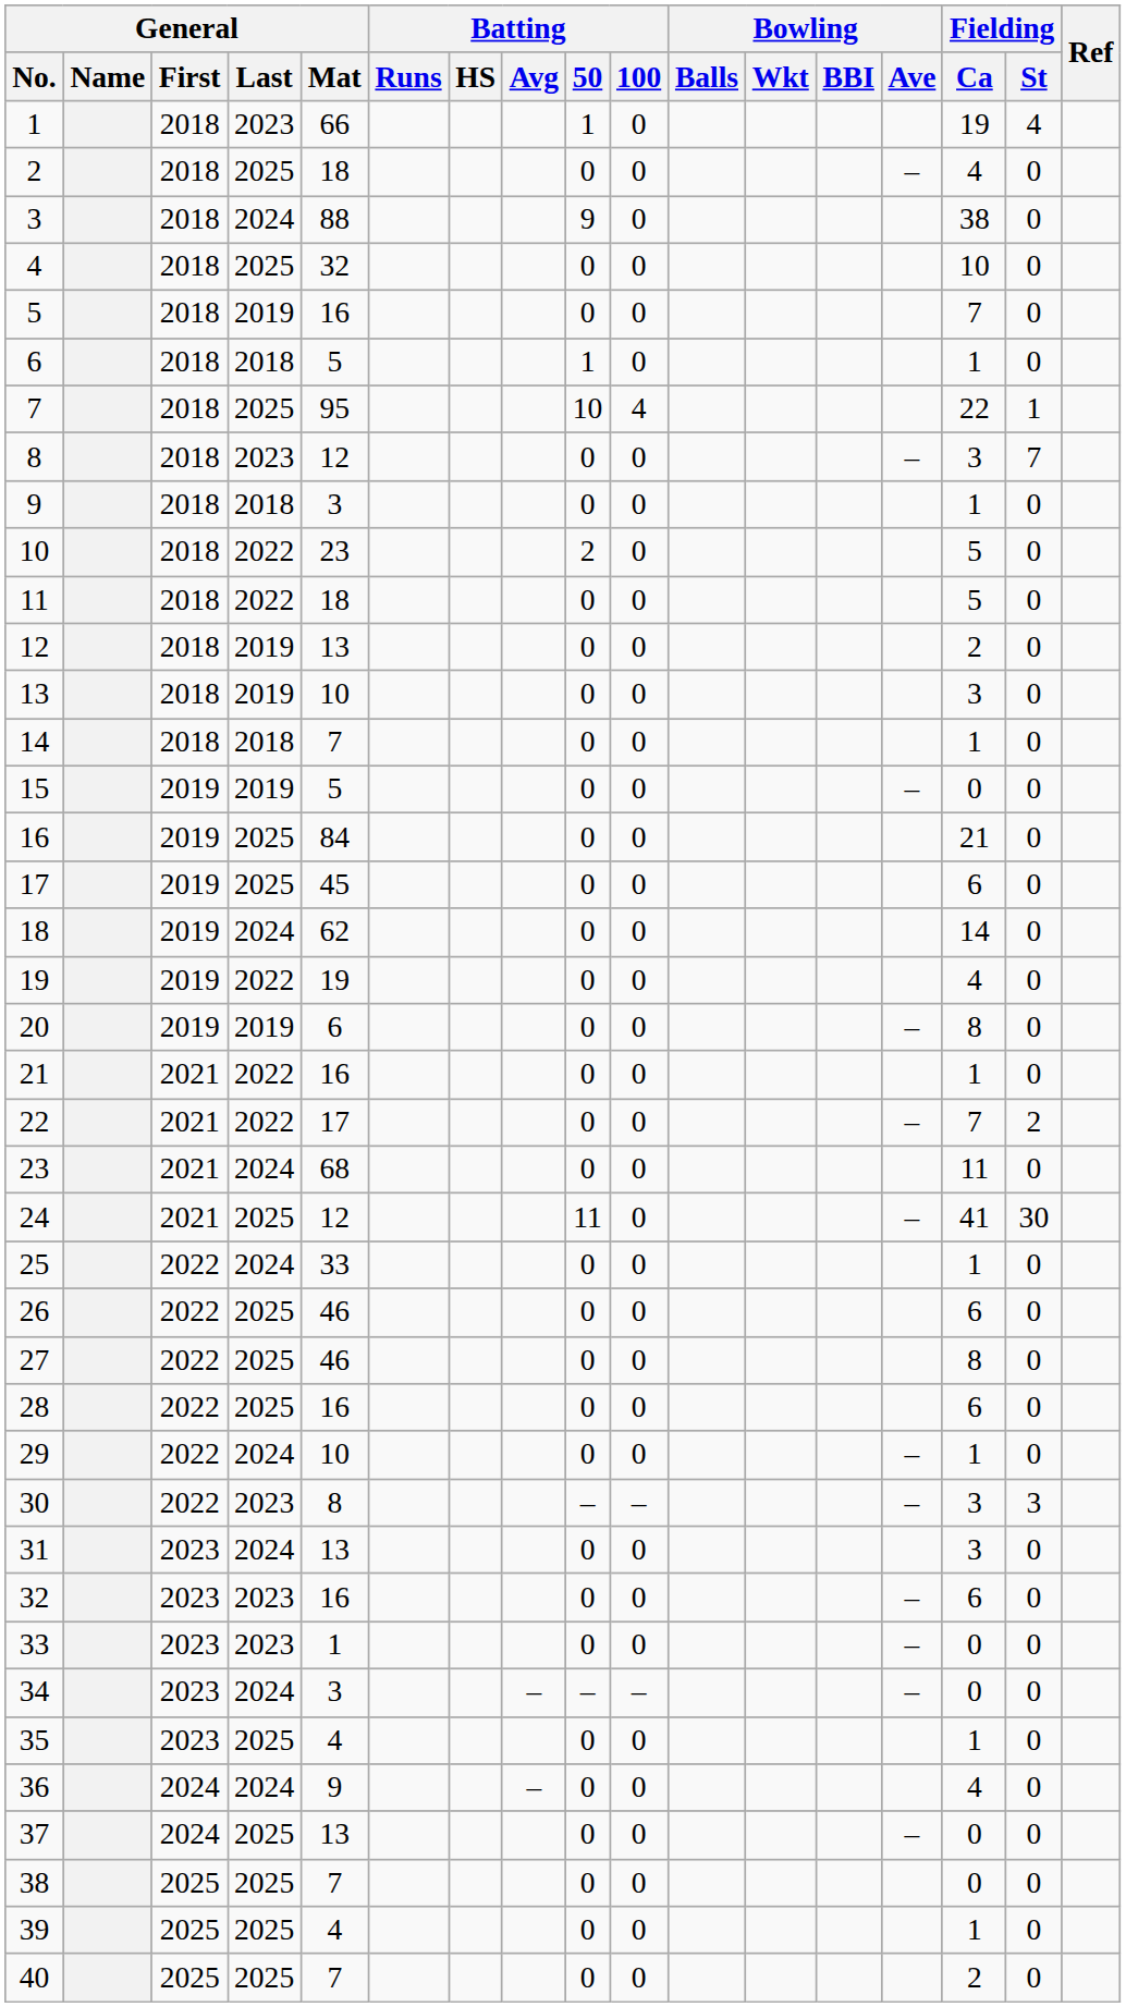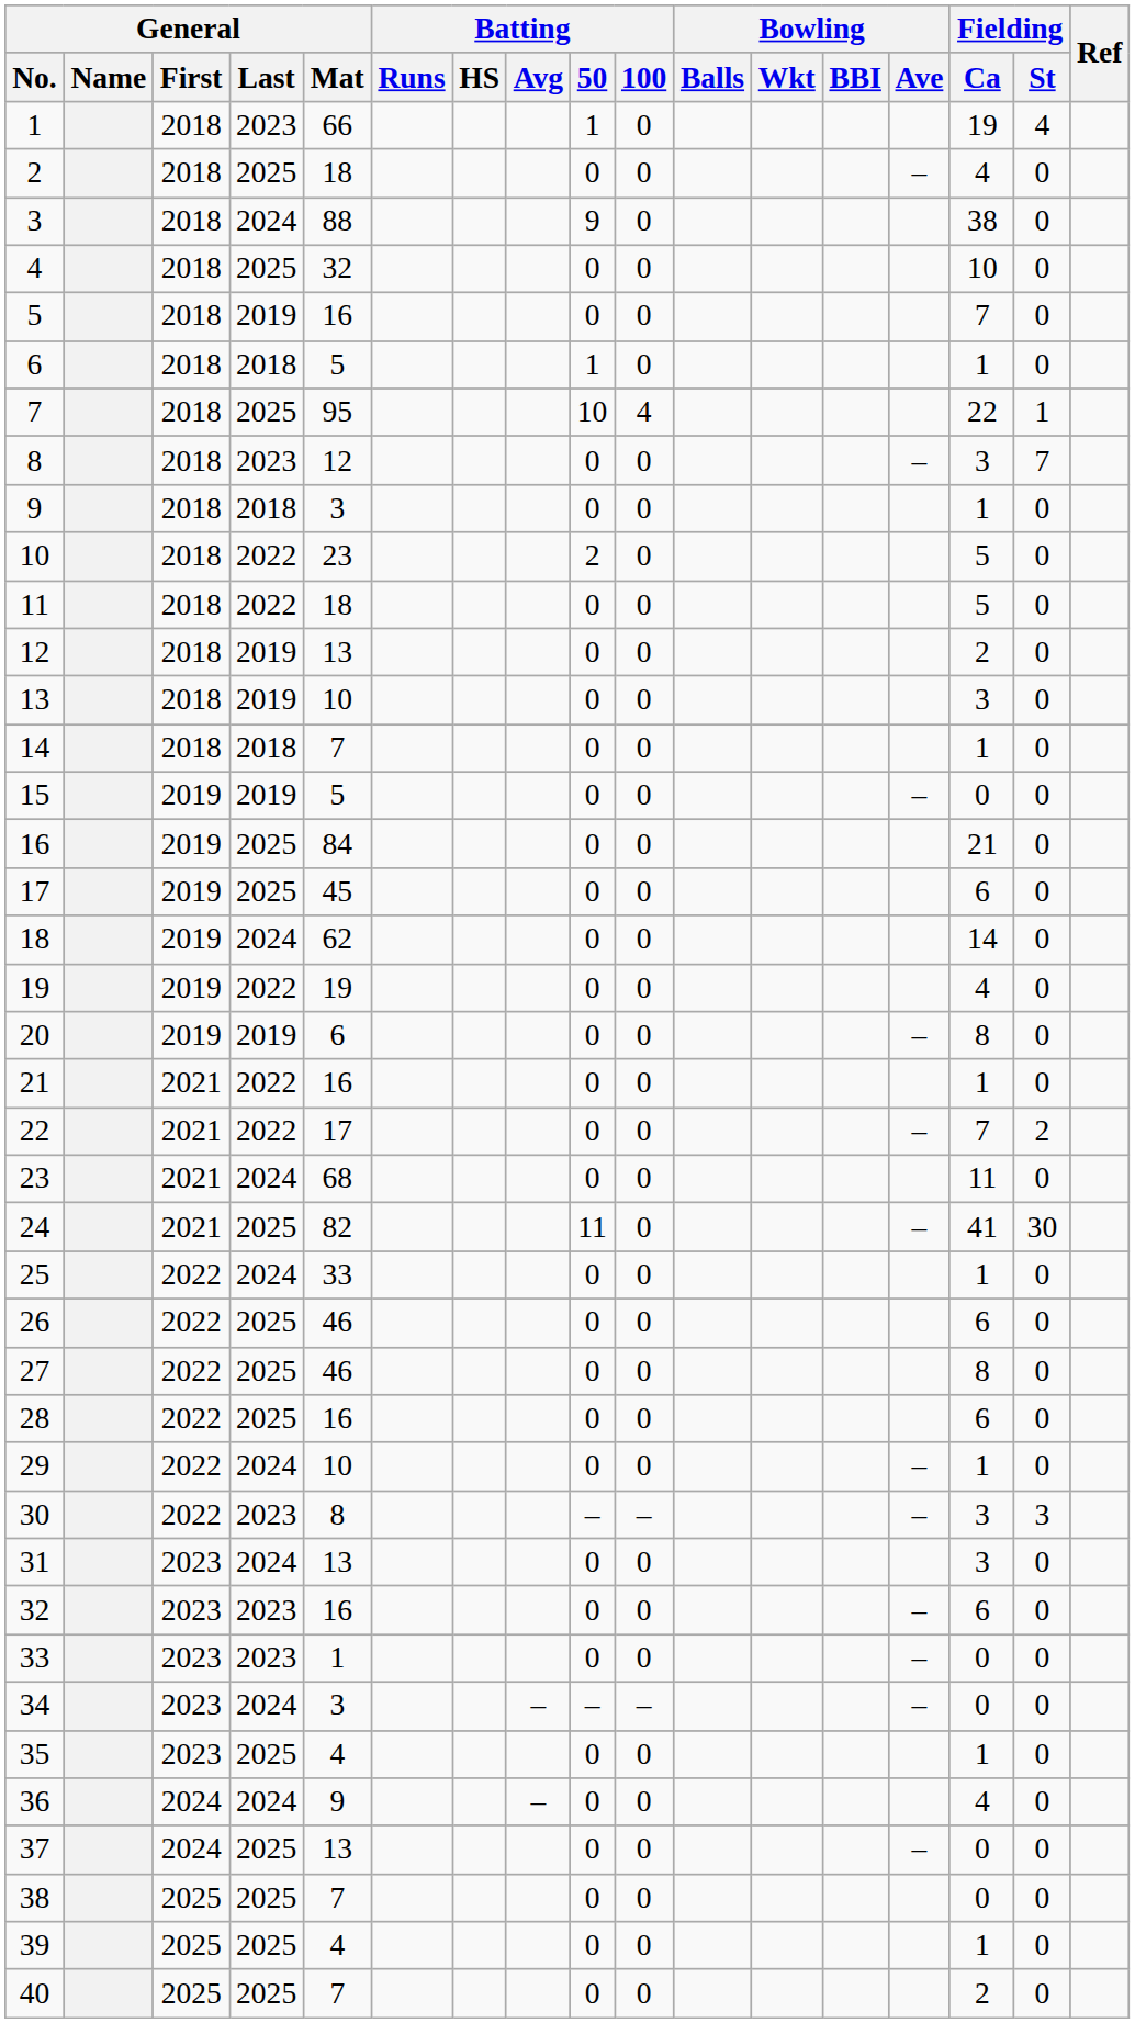24 | General / Mat: 12 -> 82
